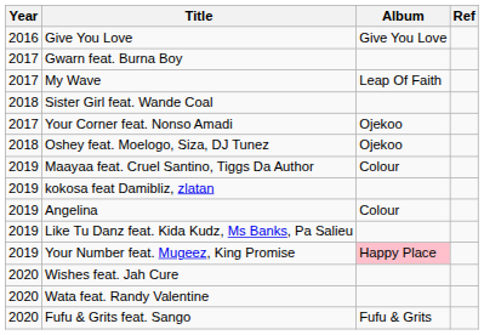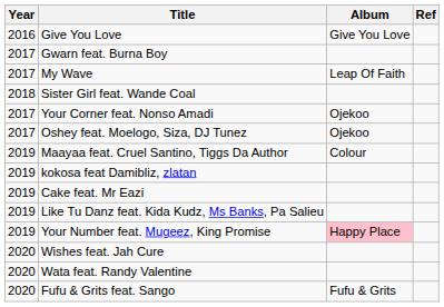Oshey feat. Moelogo, Siza, DJ Tunez | Year: 2018 -> 2017
- row: 2019 | Angelina | Colour
+ row: 2019 | Cake feat. Mr Eazi
